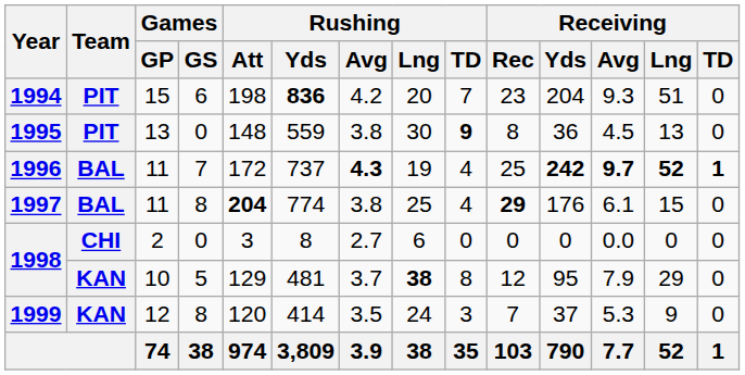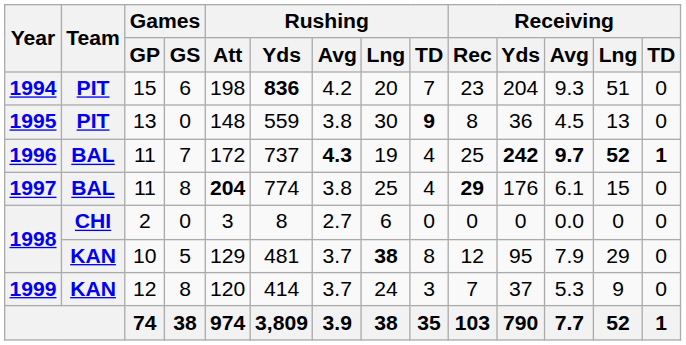1999 | Rushing / Avg: 3.5 -> 3.7
